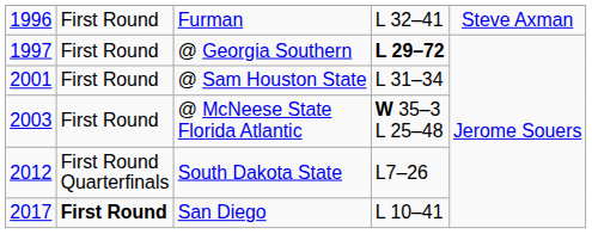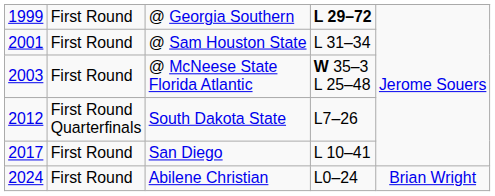- row: 1996 | First Round | Furman | L 32–41 | Steve Axman
@ Georgia Southern | column 1: 1997 -> 1999
San Diego | column 2: bold -> normal
+ row: 2024 | First Round | Abilene Christian | L0–24 | Brian Wright
